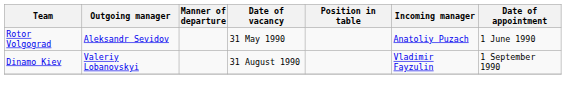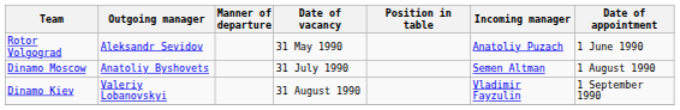+ row: Dinamo Moscow | Anatoliy Byshovets | 31 July 1990 | Semen Altman | 1 August 1990
